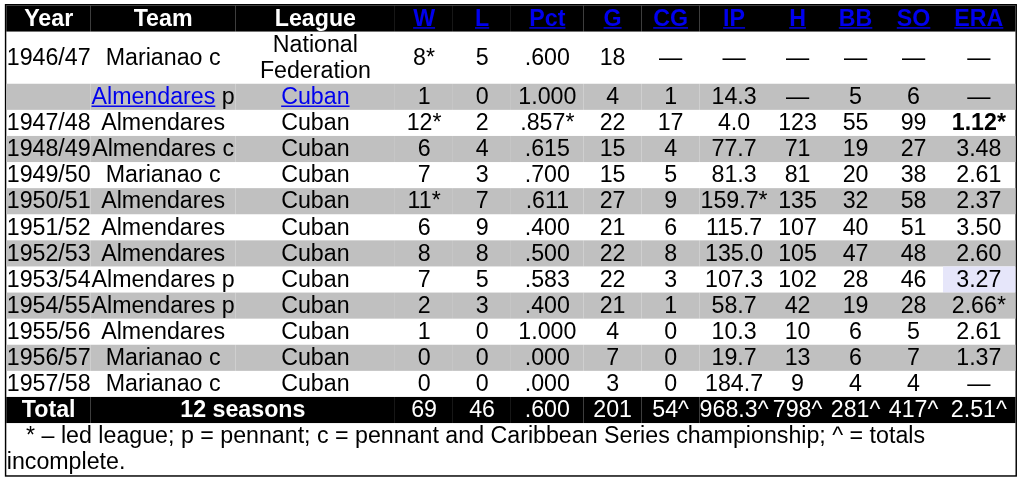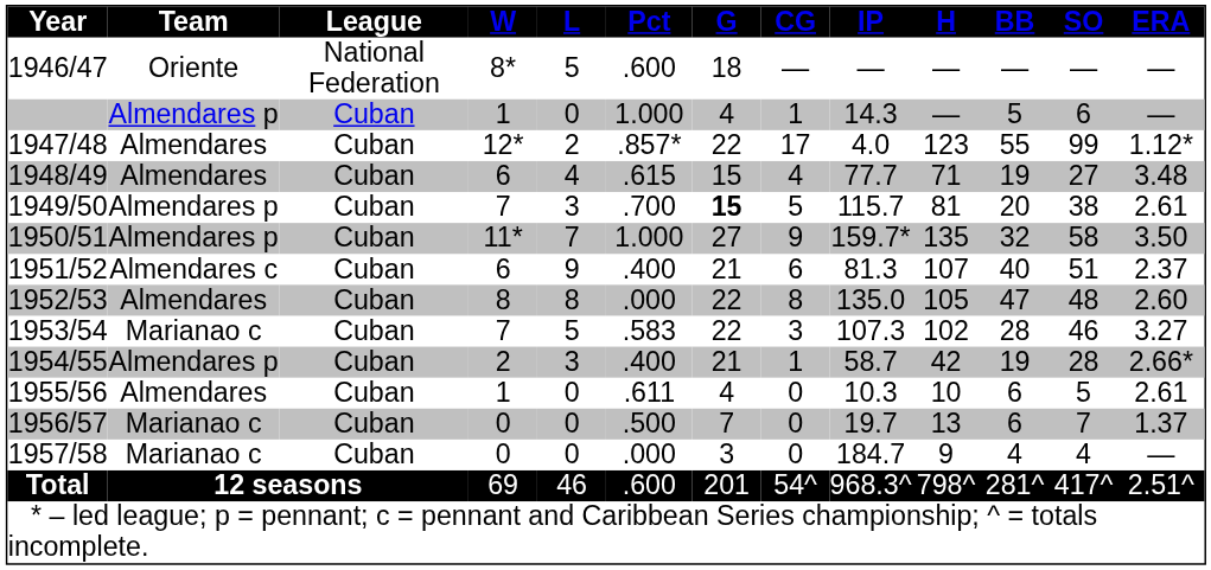1946/47 | Team: Marianao c -> Oriente
1947/48 | ERA: bold -> normal
1948/49 | Team: Almendares c -> Almendares
1949/50 | Team: Marianao c -> Almendares p
1949/50 | G: normal -> bold
1949/50 | IP: 81.3 -> 115.7
1950/51 | Team: Almendares -> Almendares p
1950/51 | Pct: .611 -> 1.000
1950/51 | ERA: 2.37 -> 3.50
1951/52 | Team: Almendares -> Almendares c
1951/52 | IP: 115.7 -> 81.3
1951/52 | ERA: 3.50 -> 2.37
1952/53 | Pct: .500 -> .000
1953/54 | Team: Almendares p -> Marianao c
1953/54 | ERA: lavender background -> no background
1955/56 | Pct: 1.000 -> .611
1956/57 | Pct: .000 -> .500
